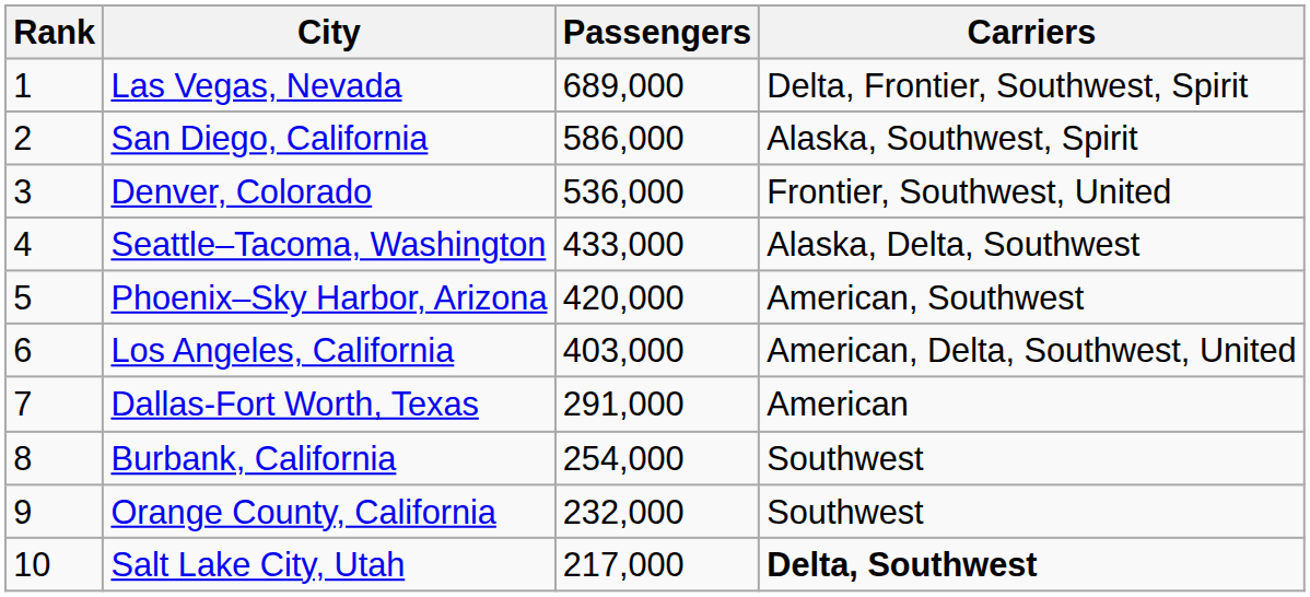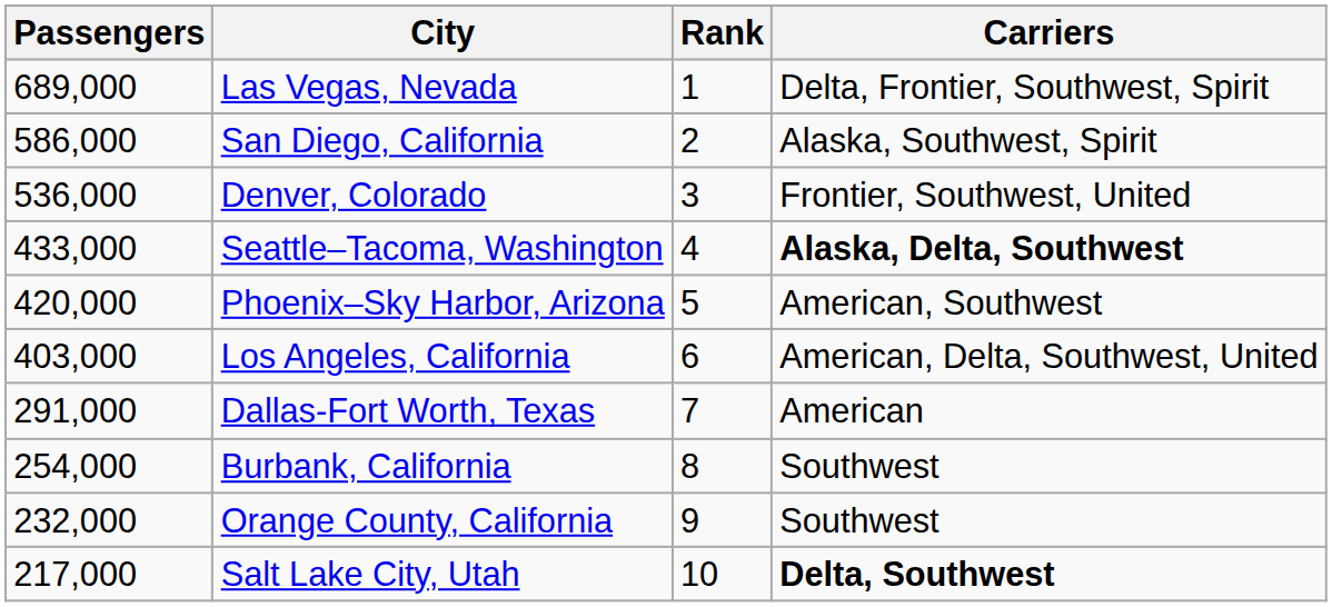columns swapped: Rank <-> Passengers
Seattle–Tacoma, Washington | Carriers: normal -> bold
